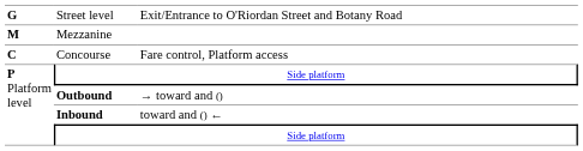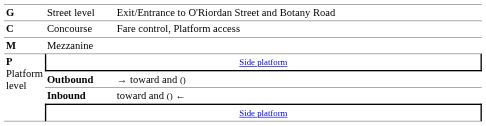rows swapped: Mezzanine <-> Concourse
